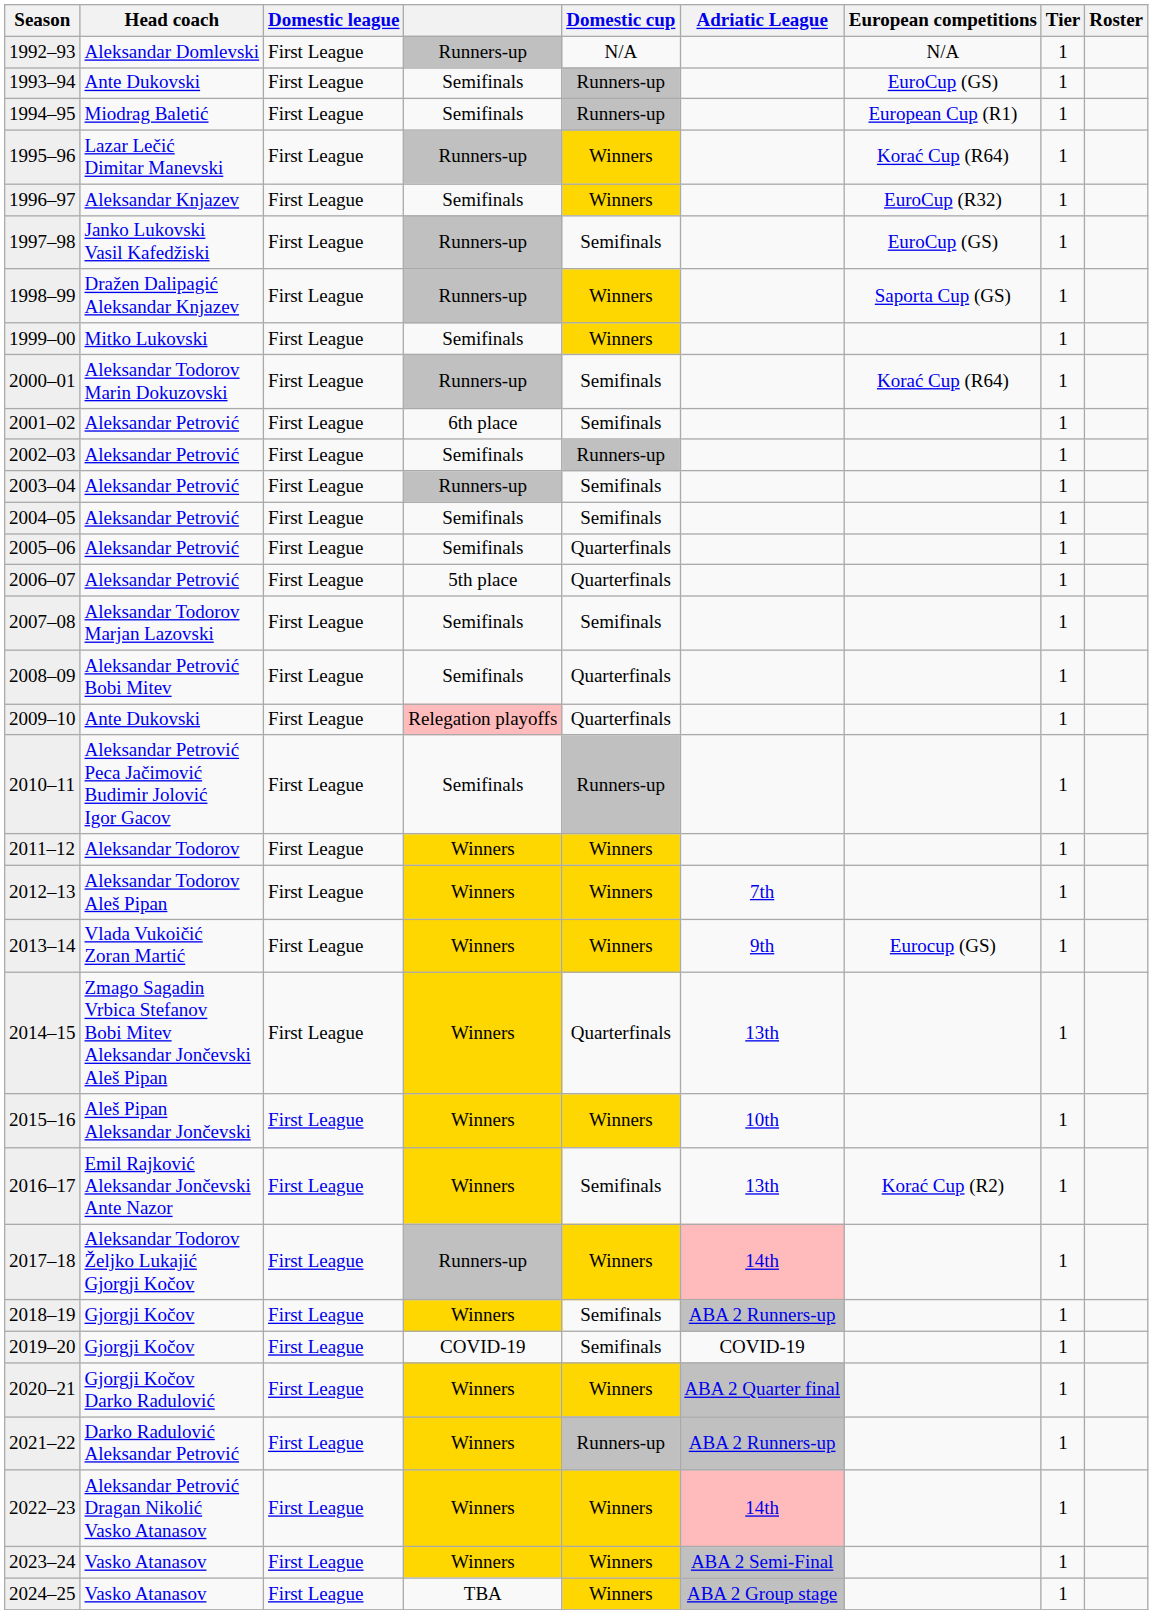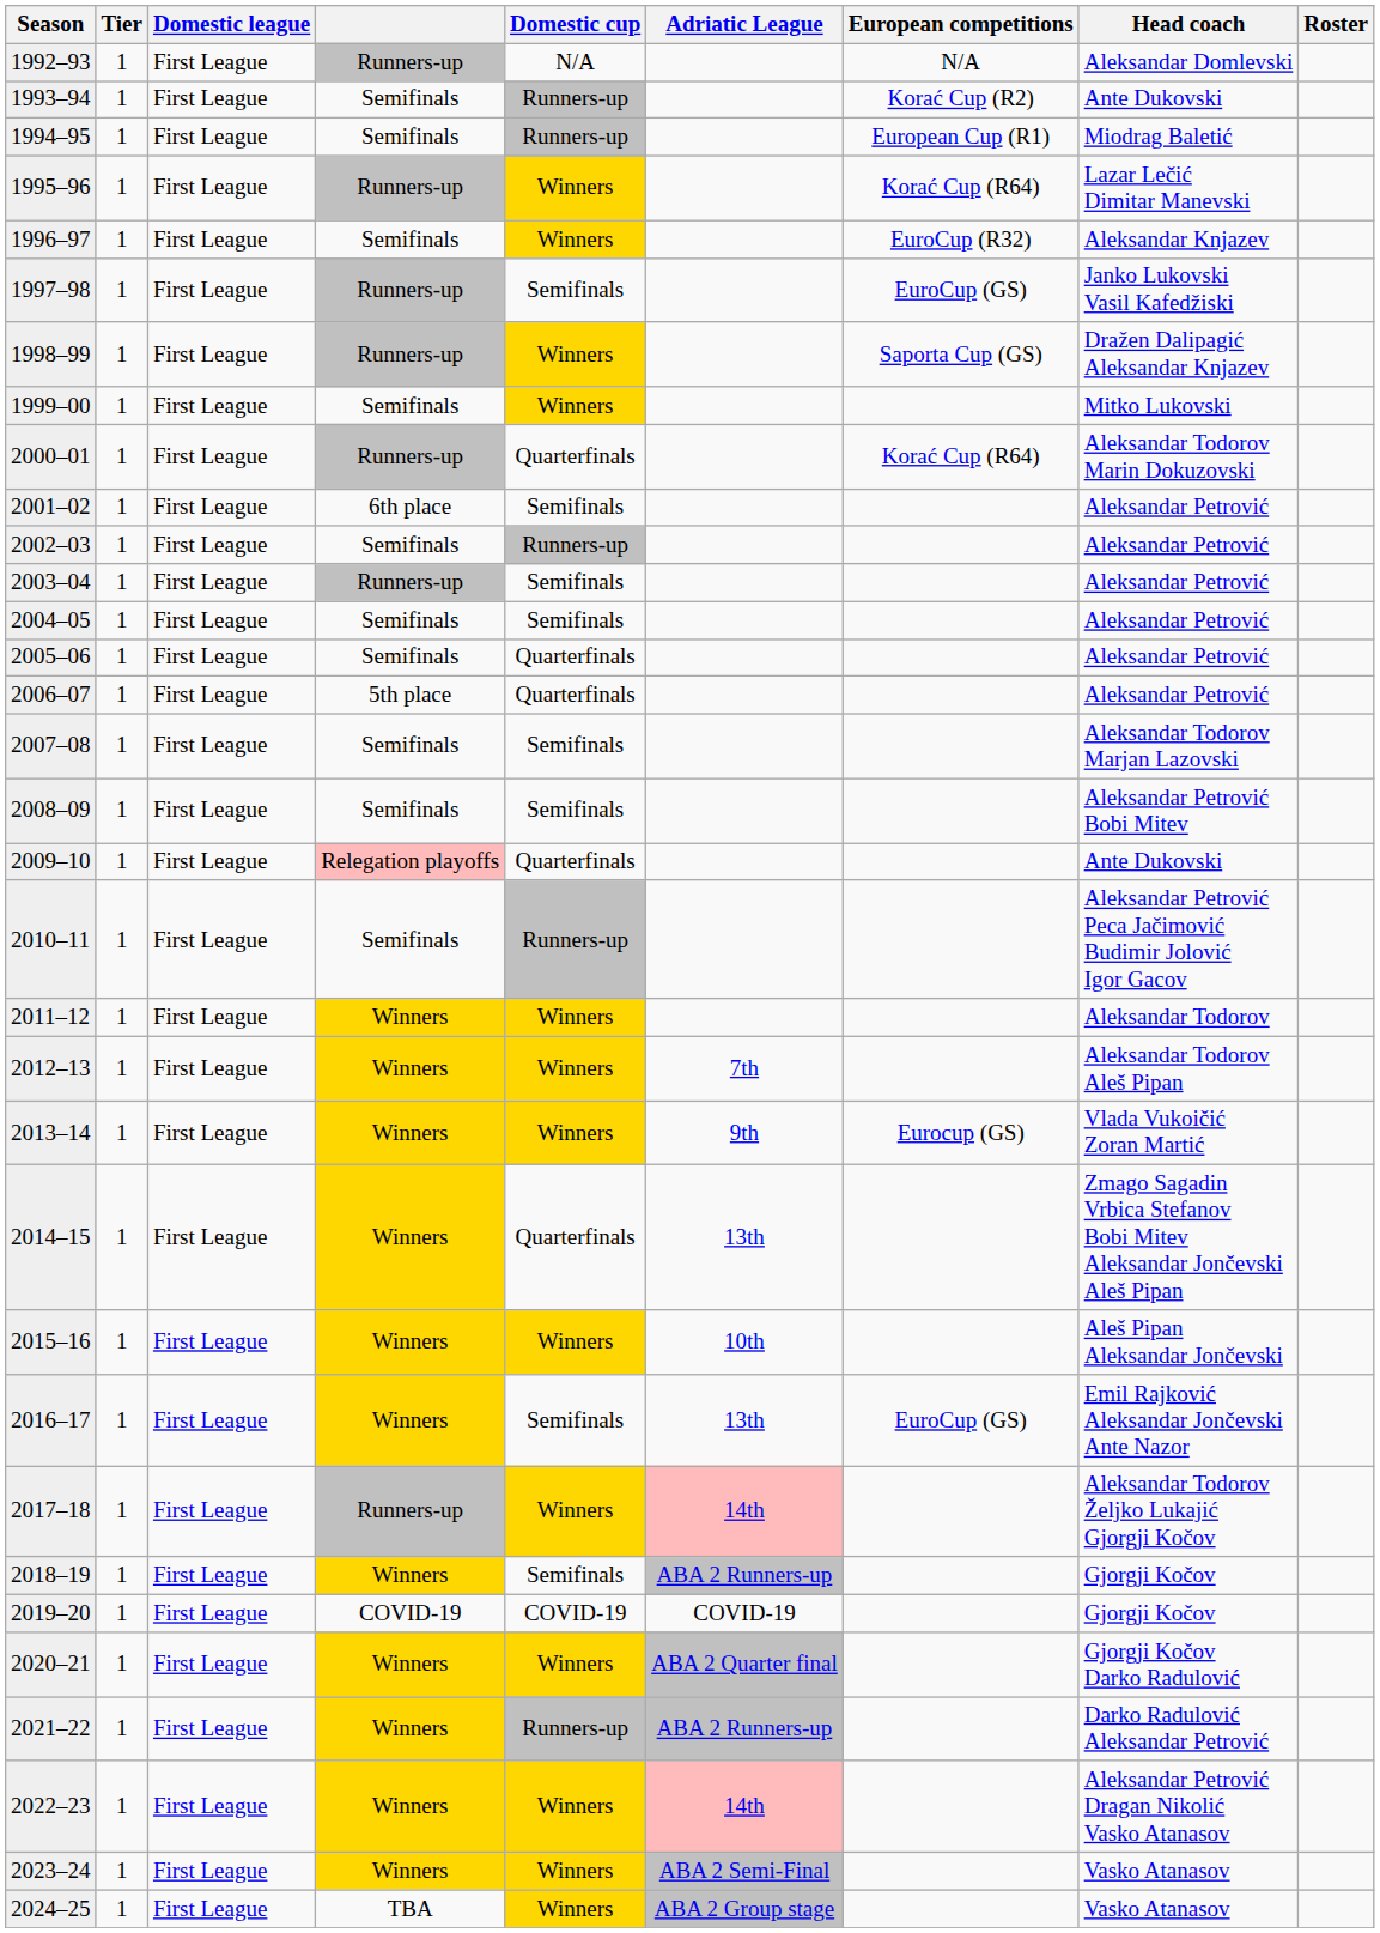columns swapped: Tier <-> Head coach
1993–94 | European competitions: EuroCup (GS) -> Korać Cup (R2)
2000–01 | Domestic cup: Semifinals -> Quarterfinals
2008–09 | Domestic cup: Quarterfinals -> Semifinals
2016–17 | European competitions: Korać Cup (R2) -> EuroCup (GS)
2019–20 | Domestic cup: Semifinals -> COVID-19
